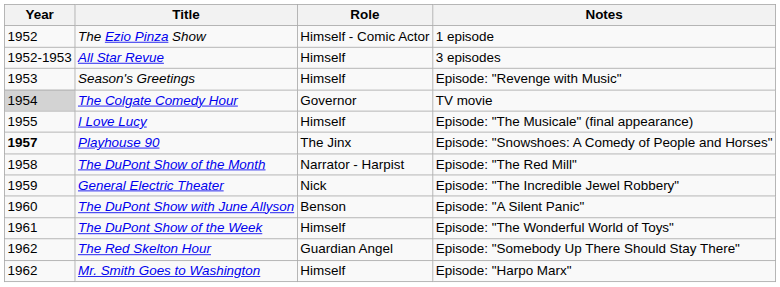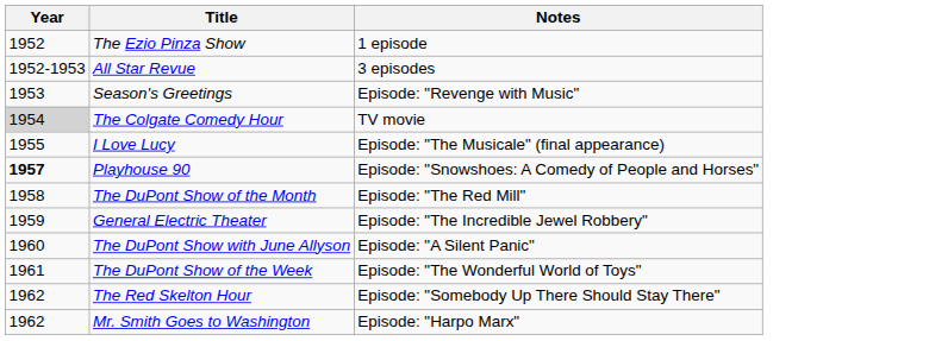- column: Role | Himself - Comic Actor | Himself | Himself | Governor | Himself | The Jinx | Narrator - Harpist | Nick | Benson | Himself | Guardian Angel | Himself
